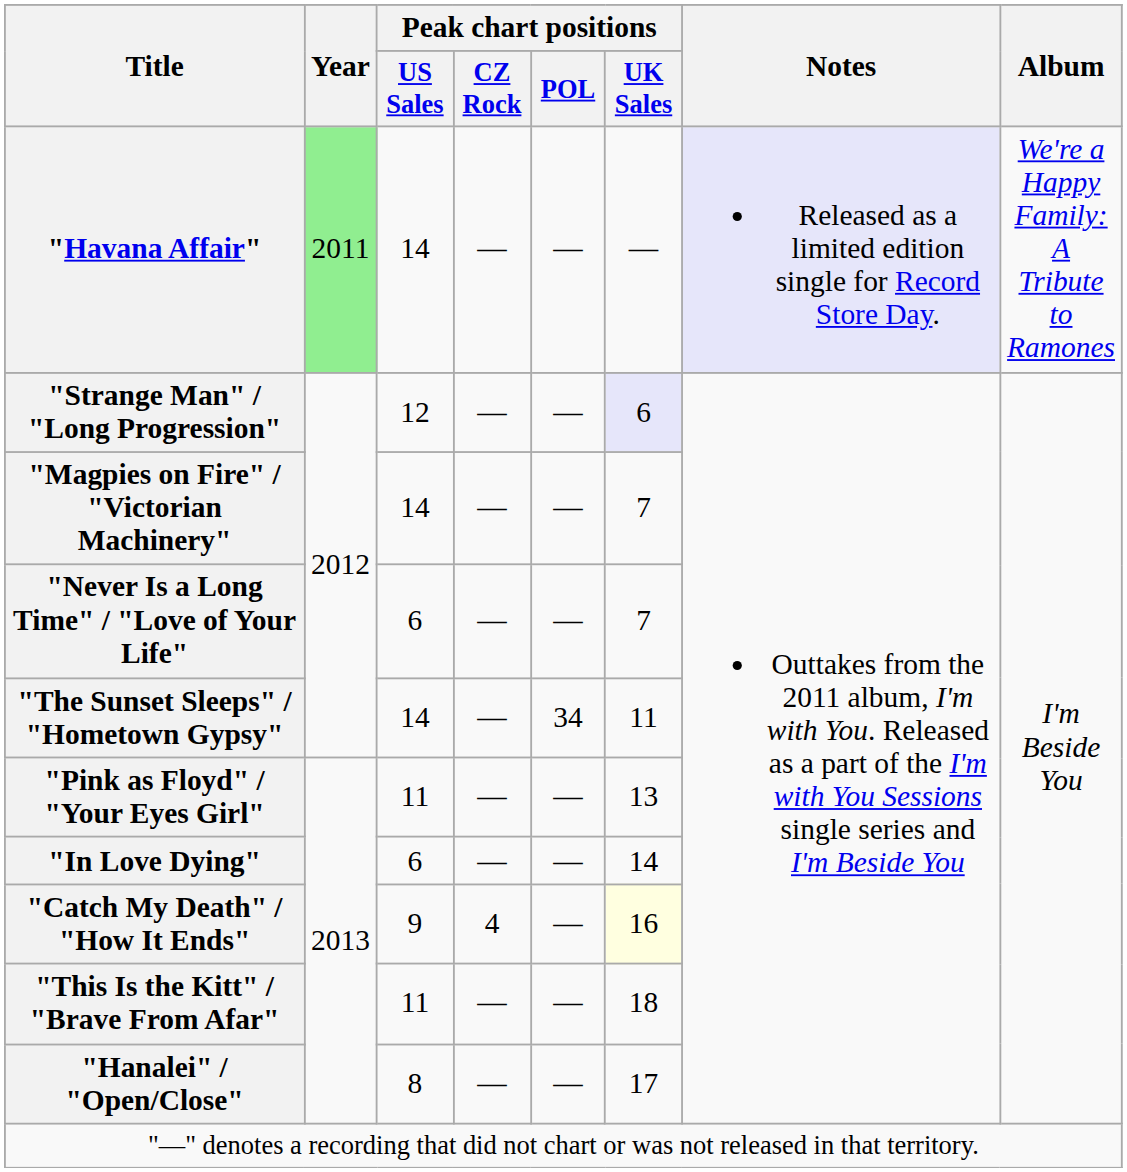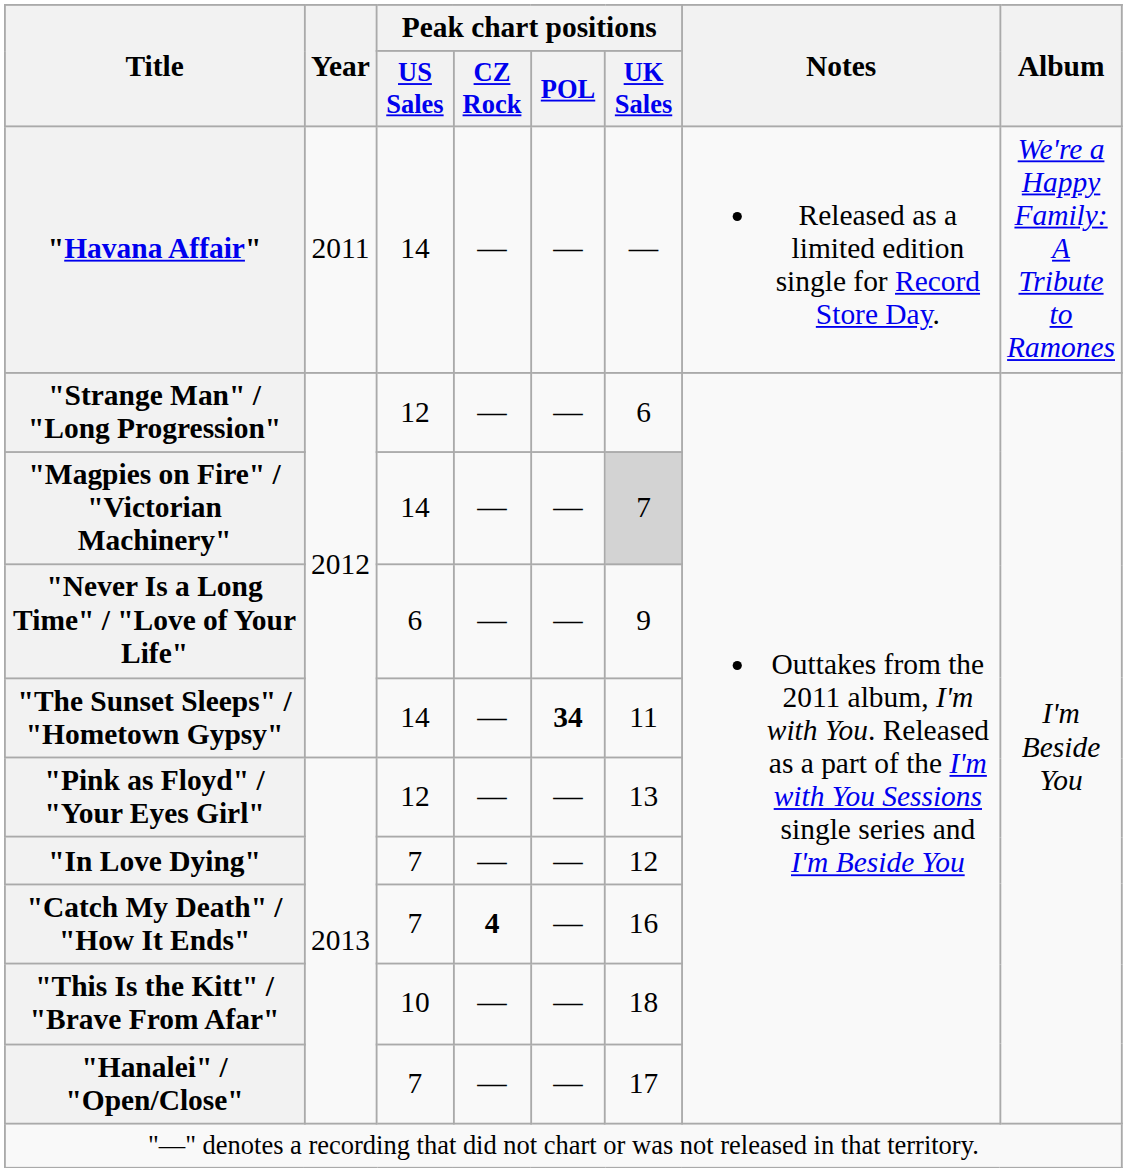"Havana Affair" | Year: lightgreen background -> no background
"Havana Affair" | Notes: lavender background -> no background
"Strange Man" / "Long Progression" | Peak chart positions / UK Sales: lavender background -> no background
"Magpies on Fire" / "Victorian Machinery" | Peak chart positions / UK Sales: no background -> lightgrey background
"Never Is a Long Time" / "Love of Your Life" | Peak chart positions / UK Sales: 7 -> 9
"The Sunset Sleeps" / "Hometown Gypsy" | Peak chart positions / POL: normal -> bold
"Pink as Floyd" / "Your Eyes Girl" | Peak chart positions / US Sales: 11 -> 12
"In Love Dying" | Peak chart positions / US Sales: 6 -> 7
"In Love Dying" | Peak chart positions / UK Sales: 14 -> 12
"Catch My Death" / "How It Ends" | Peak chart positions / US Sales: 9 -> 7
"Catch My Death" / "How It Ends" | Peak chart positions / CZ Rock: normal -> bold
"Catch My Death" / "How It Ends" | Peak chart positions / UK Sales: lightyellow background -> no background
"This Is the Kitt" / "Brave From Afar" | Peak chart positions / US Sales: 11 -> 10
"Hanalei" / "Open/Close" | Peak chart positions / US Sales: 8 -> 7
